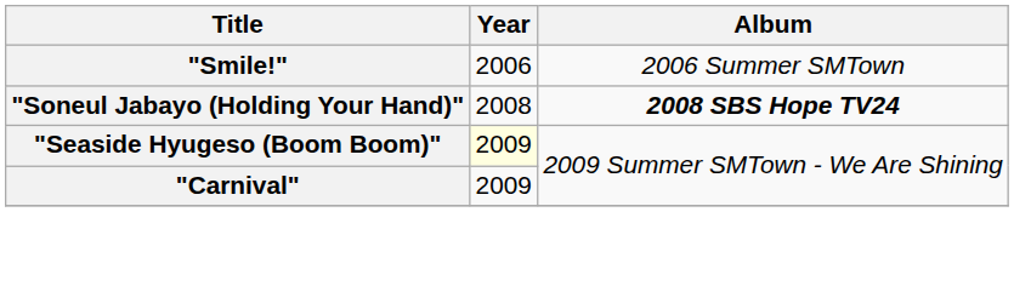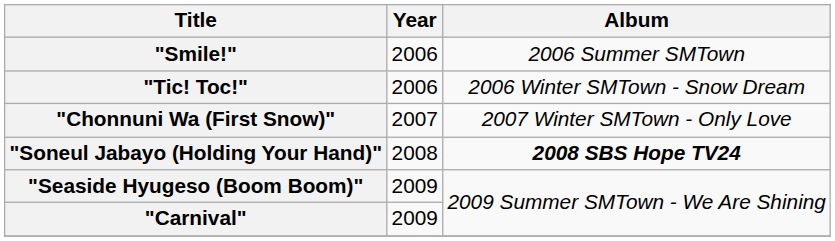+ row: "Tic! Toc!" | 2006 | 2006 Winter SMTown - Snow Dream
+ row: "Chonnuni Wa (First Snow)" | 2007 | 2007 Winter SMTown - Only Love
"Seaside Hyugeso (Boom Boom)" | Year: lightyellow background -> no background
